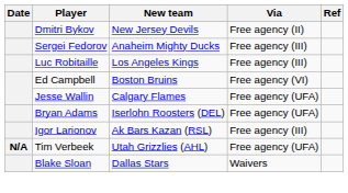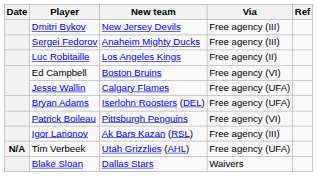Dmitri Bykov | Via: Free agency (II) -> Free agency (III)
Luc Robitaille | Via: Free agency (III) -> Free agency (II)
+ row: Patrick Boileau | Pittsburgh Penguins | Free agency (VI)
